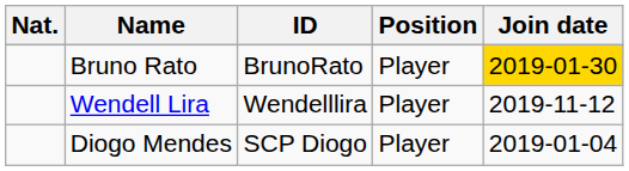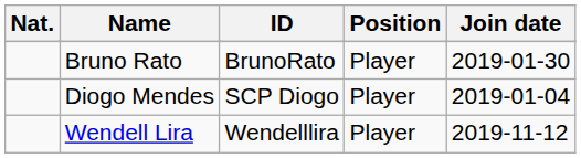Bruno Rato | Join date: gold background -> no background
rows swapped: Wendell Lira <-> Diogo Mendes
